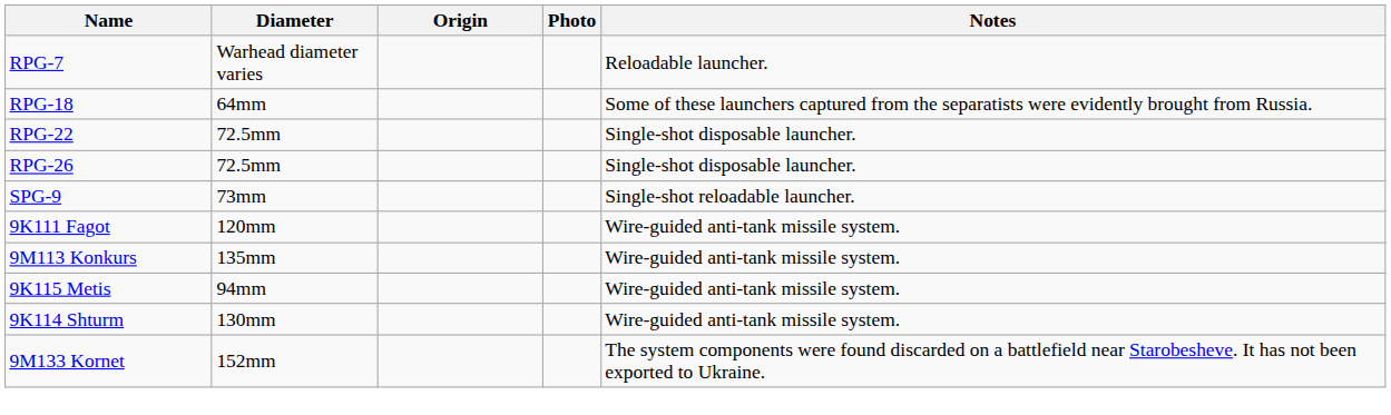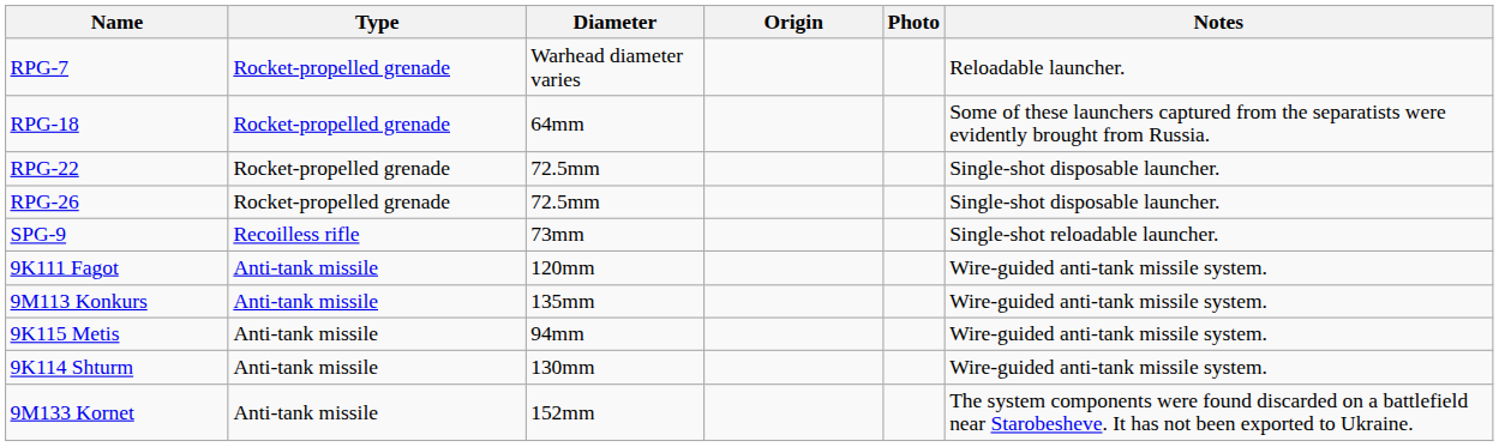+ column: Type | Rocket-propelled grenade | Rocket-propelled grenade | Rocket-propelled grenade | Rocket-propelled grenade | Recoilless rifle | Anti-tank missile | Anti-tank missile | Anti-tank missile | Anti-tank missile | Anti-tank missile
